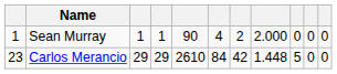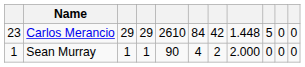rows swapped: Carlos Merancio <-> Sean Murray
